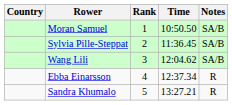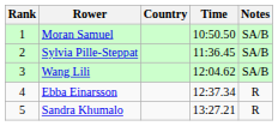columns swapped: Rank <-> Country
